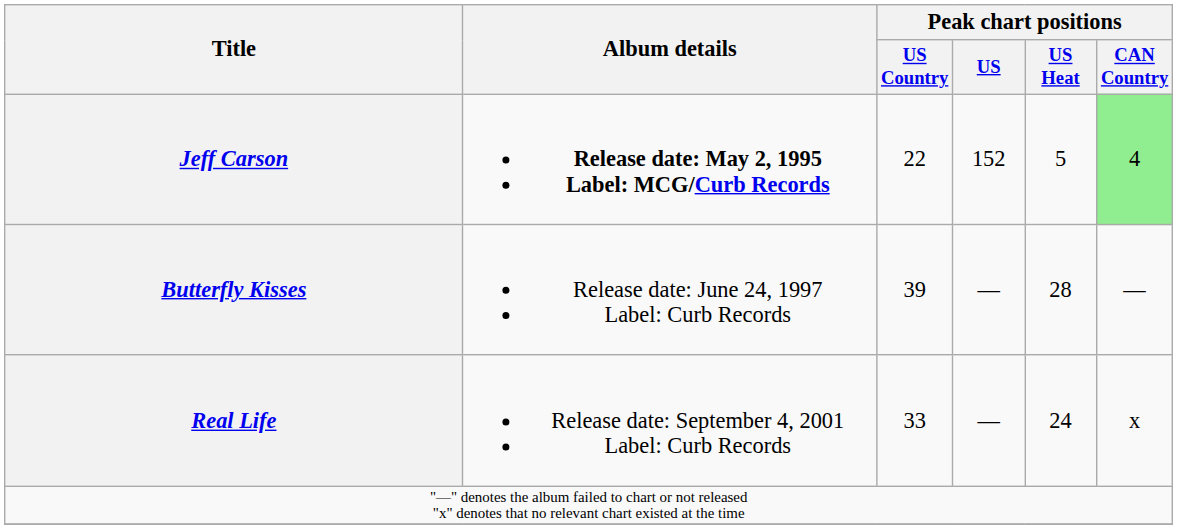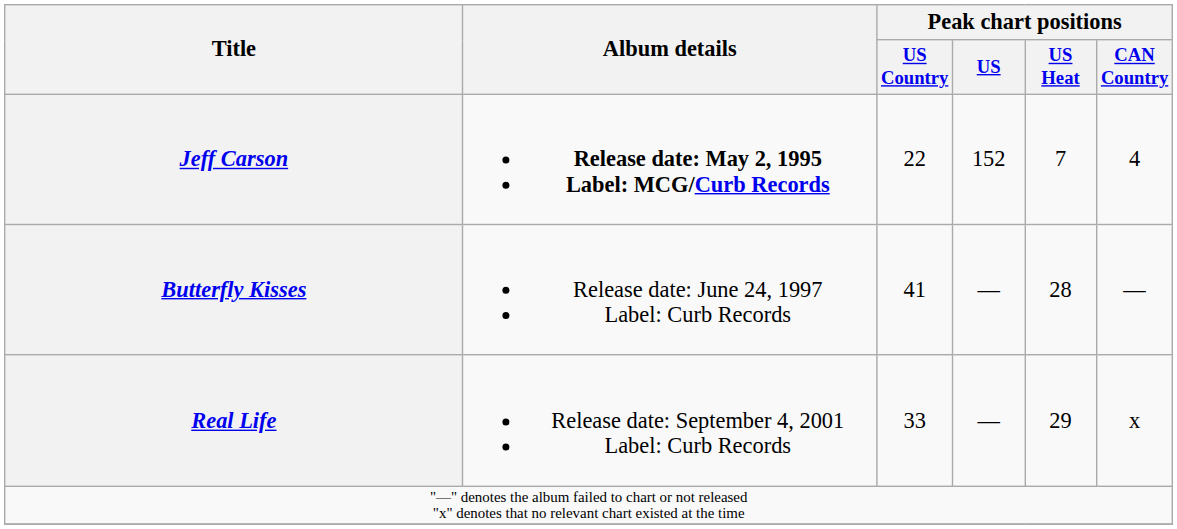Jeff Carson | Peak chart positions / US Heat: 5 -> 7
Jeff Carson | Peak chart positions / CAN Country: lightgreen background -> no background
Butterfly Kisses | Peak chart positions / US Country: 39 -> 41
Real Life | Peak chart positions / US Heat: 24 -> 29
